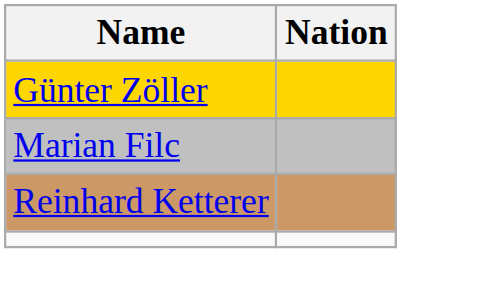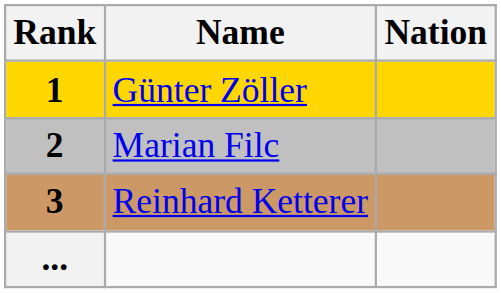+ column: Rank | 1 | 2 | 3 | ...
